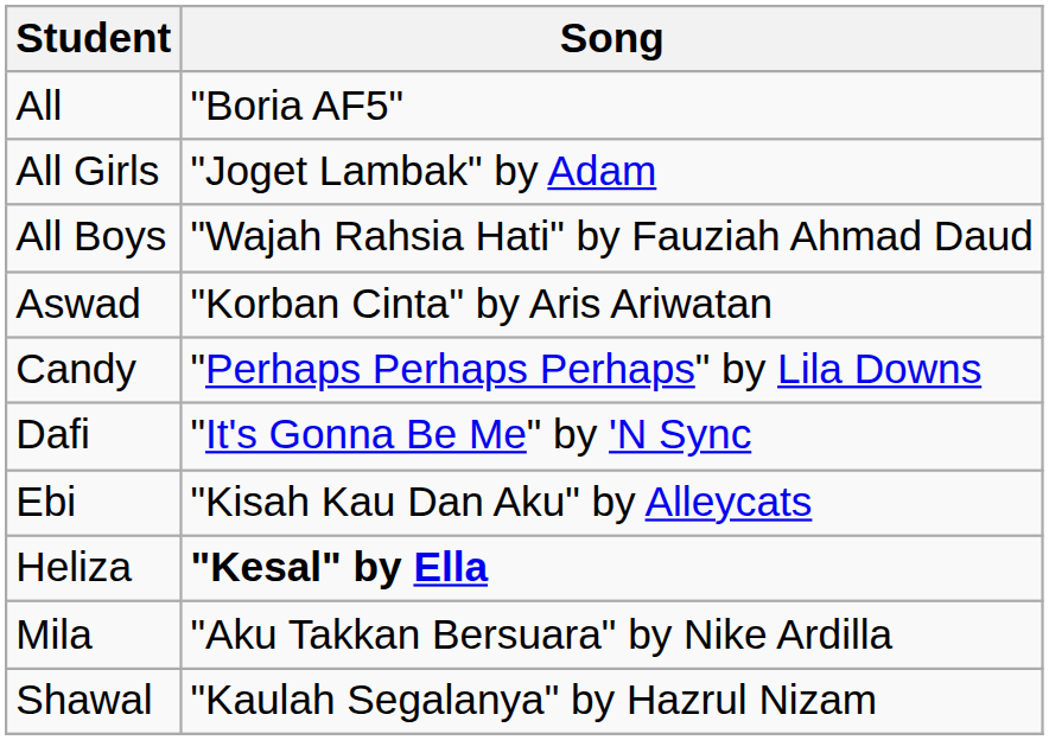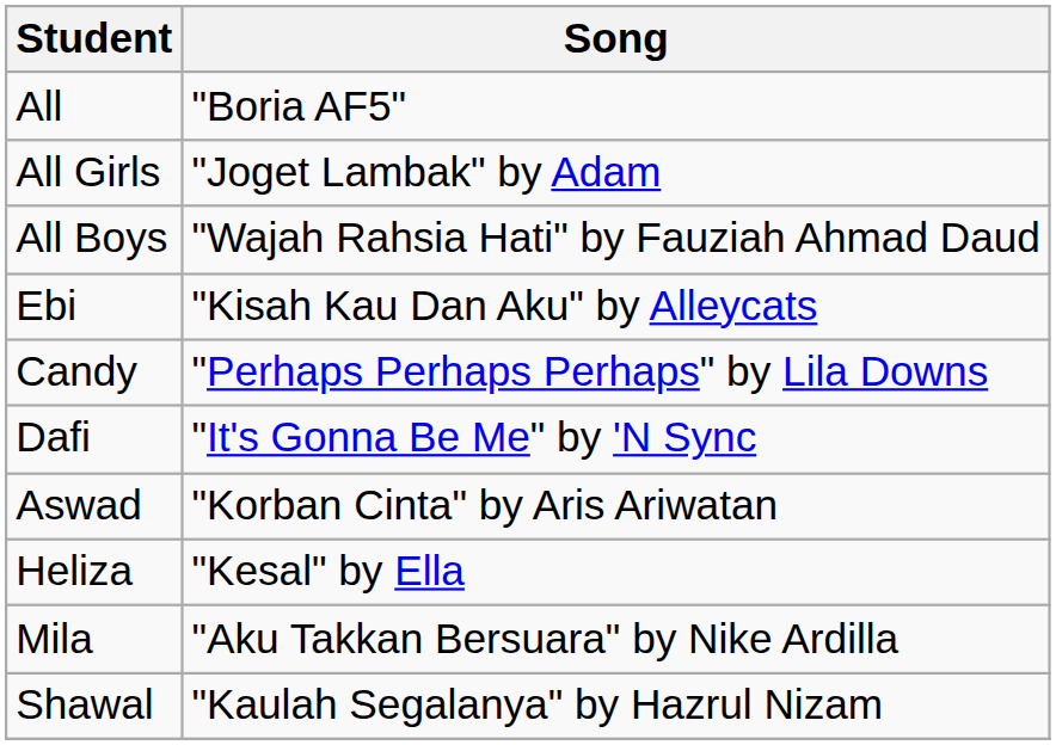rows swapped: Aswad <-> Ebi
Heliza | Song: bold -> normal
